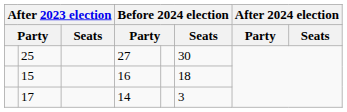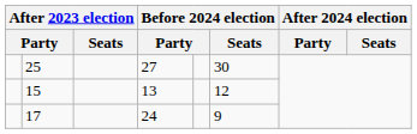15 | column 4: 16 -> 13
15 | Before 2024 election / Seats: 18 -> 12
17 | column 4: 14 -> 24
17 | Before 2024 election / Seats: 3 -> 9
